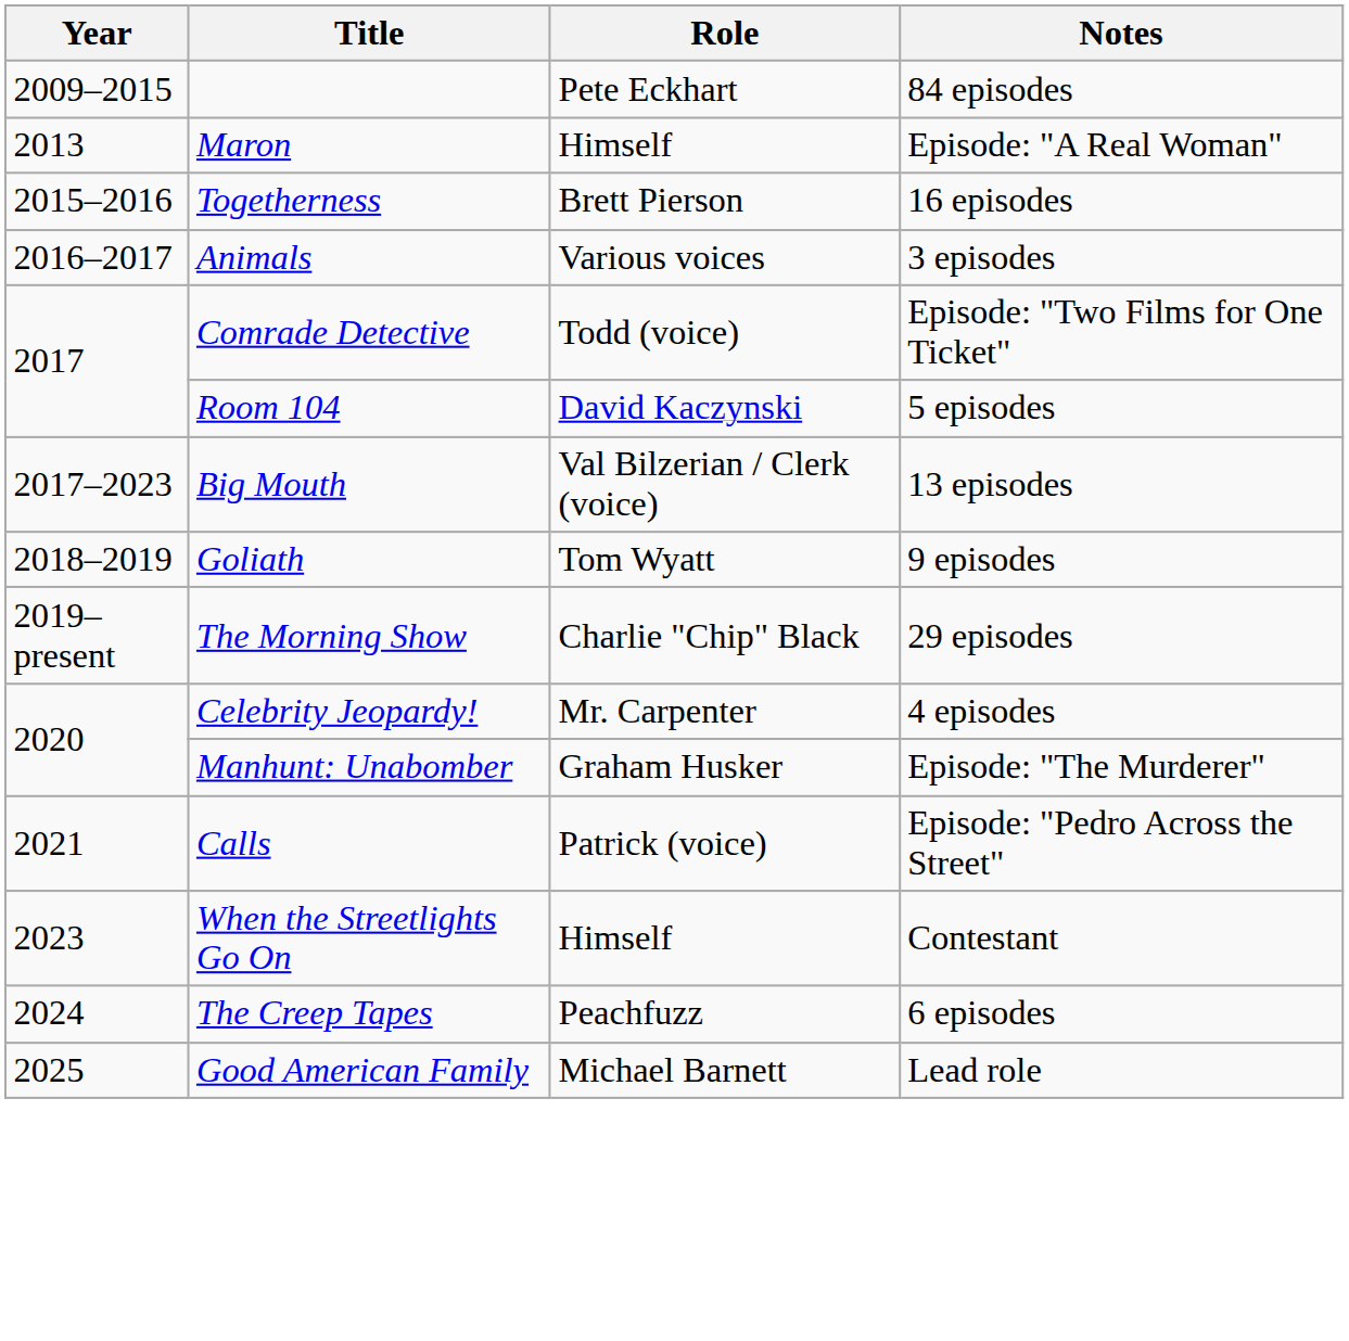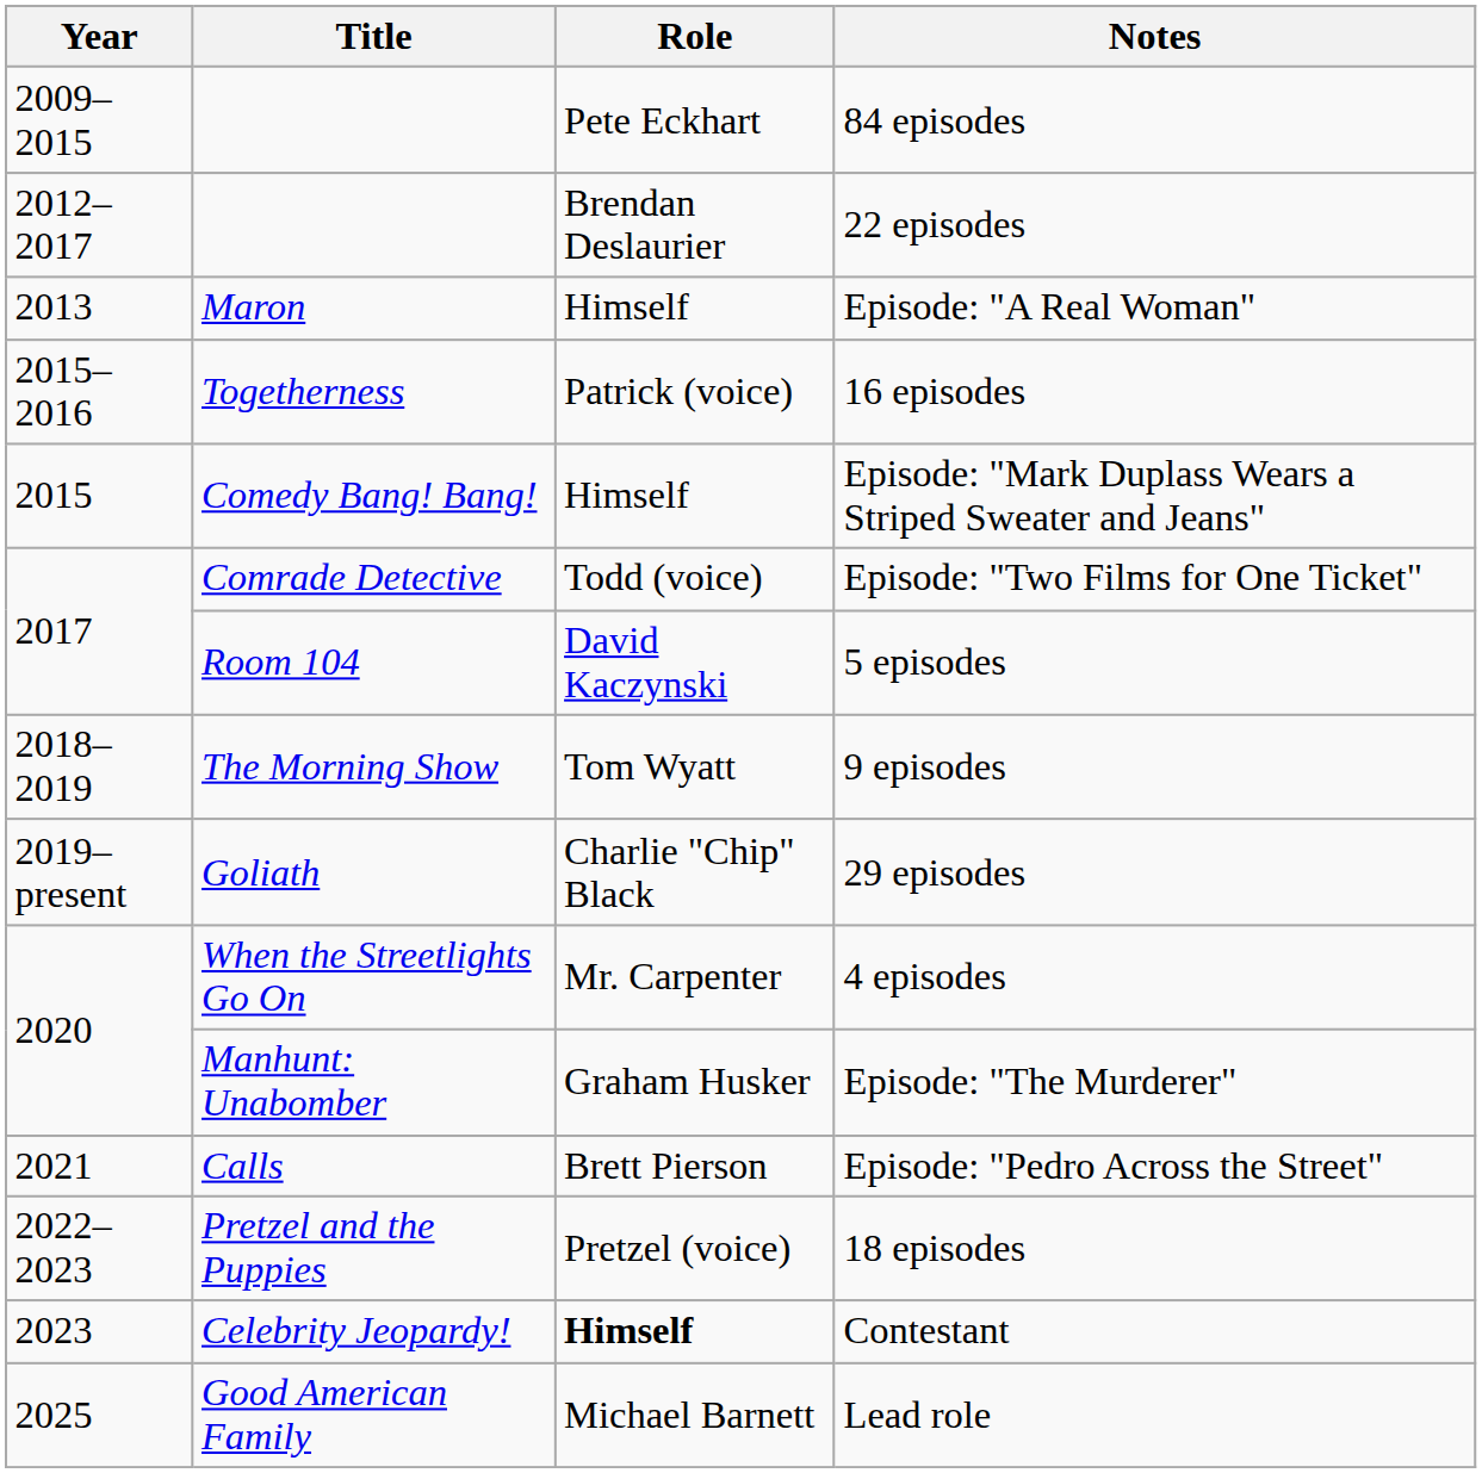+ row: 2012–2017 | Brendan Deslaurier | 22 episodes
16 episodes | Role: Brett Pierson -> Patrick (voice)
+ row: 2015 | Comedy Bang! Bang! | Himself | Episode: "Mark Duplass Wears a Striped Sweater and Jeans"
- row: 2016–2017 | Animals | Various voices | 3 episodes
- row: 2017–2023 | Big Mouth | Val Bilzerian / Clerk (voice) | 13 episodes
9 episodes | Title: Goliath -> The Morning Show
29 episodes | Title: The Morning Show -> Goliath
4 episodes | Title: Celebrity Jeopardy! -> When the Streetlights Go On
Episode: "Pedro Across the Street" | Role: Patrick (voice) -> Brett Pierson
+ row: 2022–2023 | Pretzel and the Puppies | Pretzel (voice) | 18 episodes
Contestant | Title: When the Streetlights Go On -> Celebrity Jeopardy!
Contestant | Role: normal -> bold
- row: 2024 | The Creep Tapes | Peachfuzz | 6 episodes
